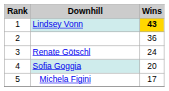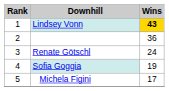Sofia Goggia | Wins: 20 -> 19
